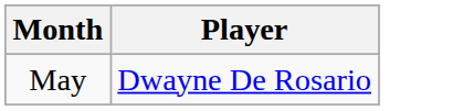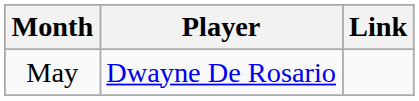+ column: Link
